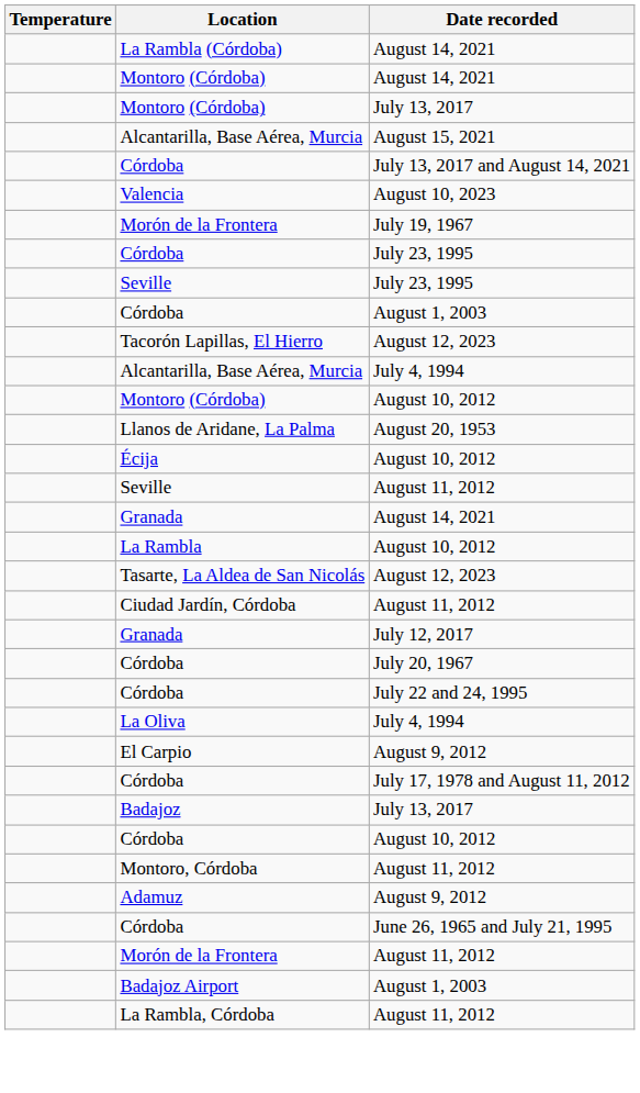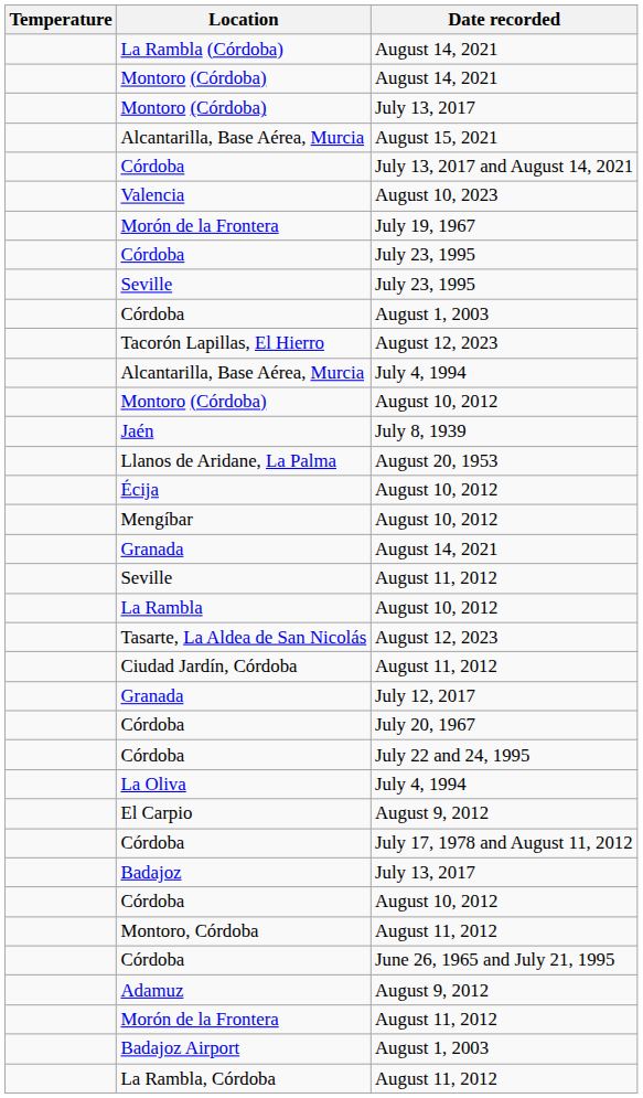+ row: Jaén | July 8, 1939
+ row: Mengíbar | August 10, 2012
rows swapped: Granada / August 14, 2021 <-> Seville / August 11, 2012
rows swapped: Córdoba / June 26, 1965 and July 21, 1995 <-> Adamuz
